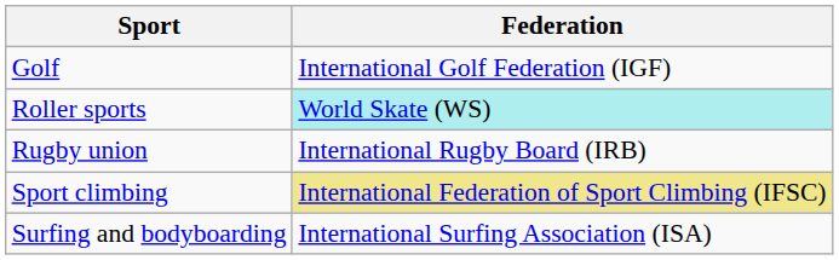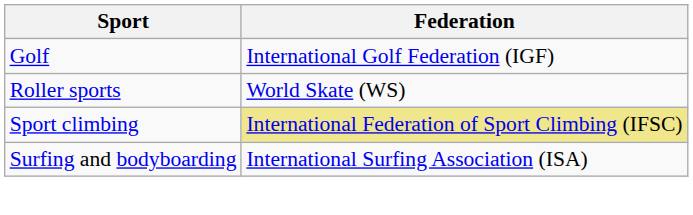Roller sports | Federation: paleturquoise background -> no background
- row: Rugby union | International Rugby Board (IRB)
